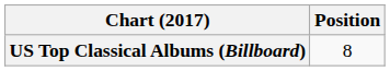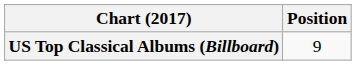US Top Classical Albums (Billboard) | Position: 8 -> 9
